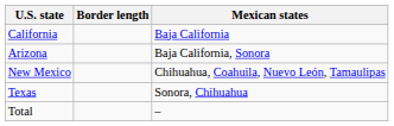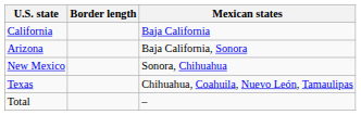New Mexico | Mexican states: Chihuahua, Coahuila, Nuevo León, Tamaulipas -> Sonora, Chihuahua
Texas | Mexican states: Sonora, Chihuahua -> Chihuahua, Coahuila, Nuevo León, Tamaulipas
